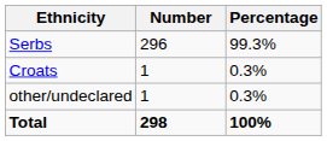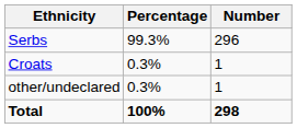columns swapped: Number <-> Percentage
